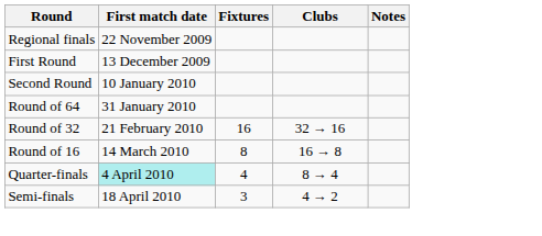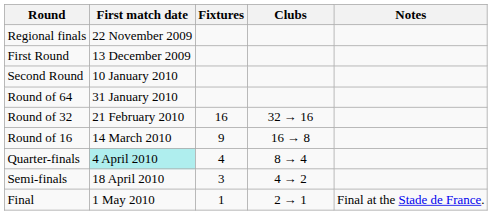Round of 16 | Fixtures: 8 -> 9
+ row: Final | 1 May 2010 | 1 | 2 → 1 | Final at the Stade de France.
